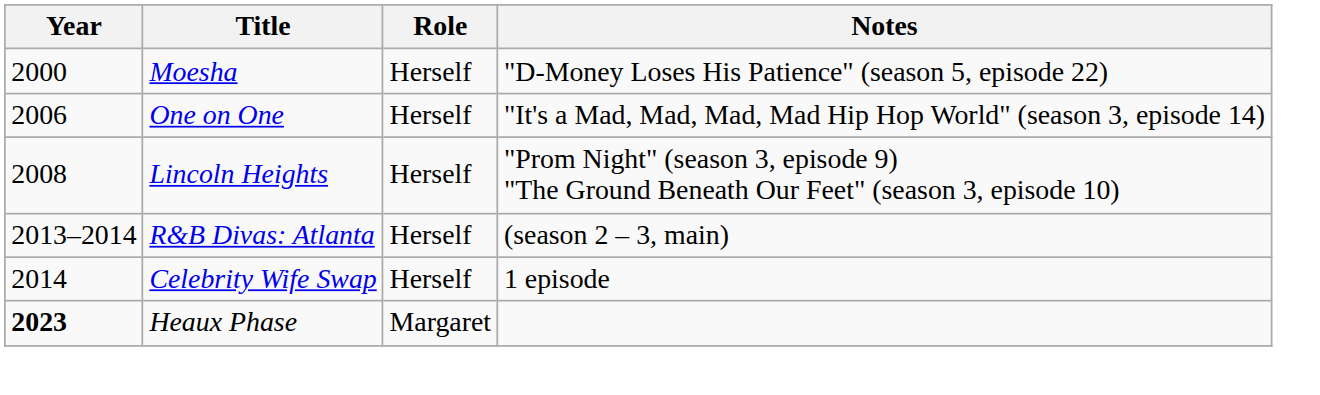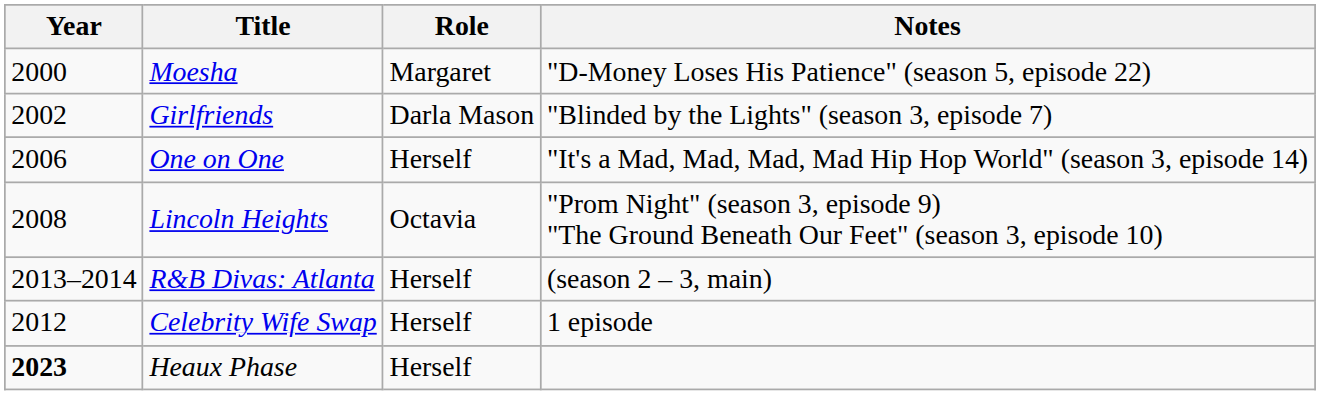Moesha | Role: Herself -> Margaret
+ row: 2002 | Girlfriends | Darla Mason | "Blinded by the Lights" (season 3, episode 7)
Lincoln Heights | Role: Herself -> Octavia
Celebrity Wife Swap | Year: 2014 -> 2012
Heaux Phase | Role: Margaret -> Herself
